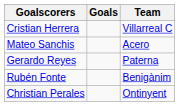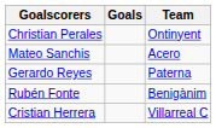rows swapped: Christian Perales <-> Cristian Herrera
